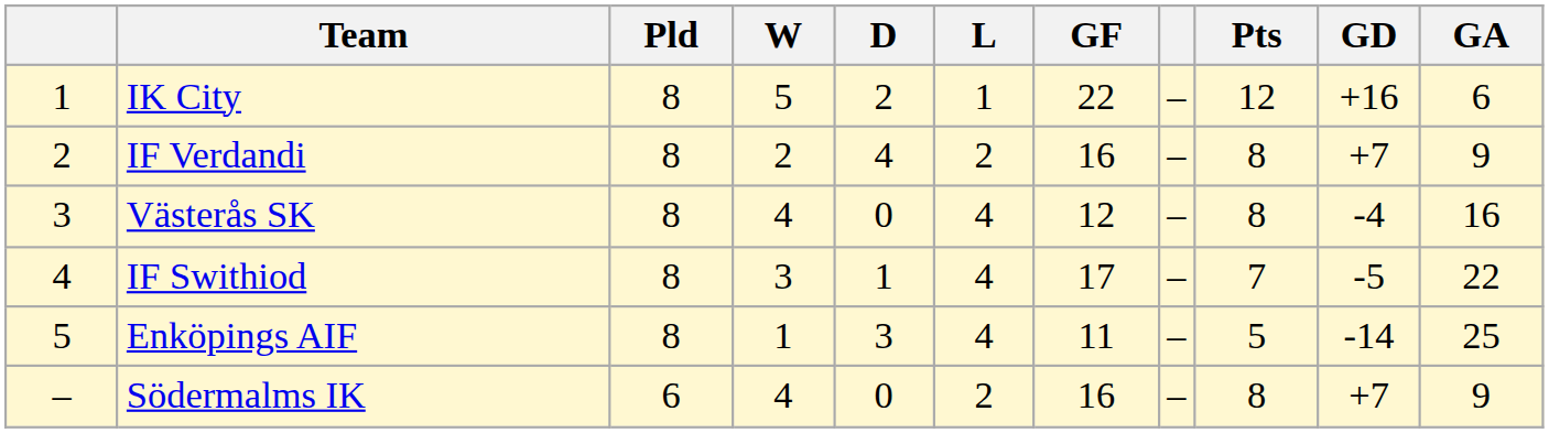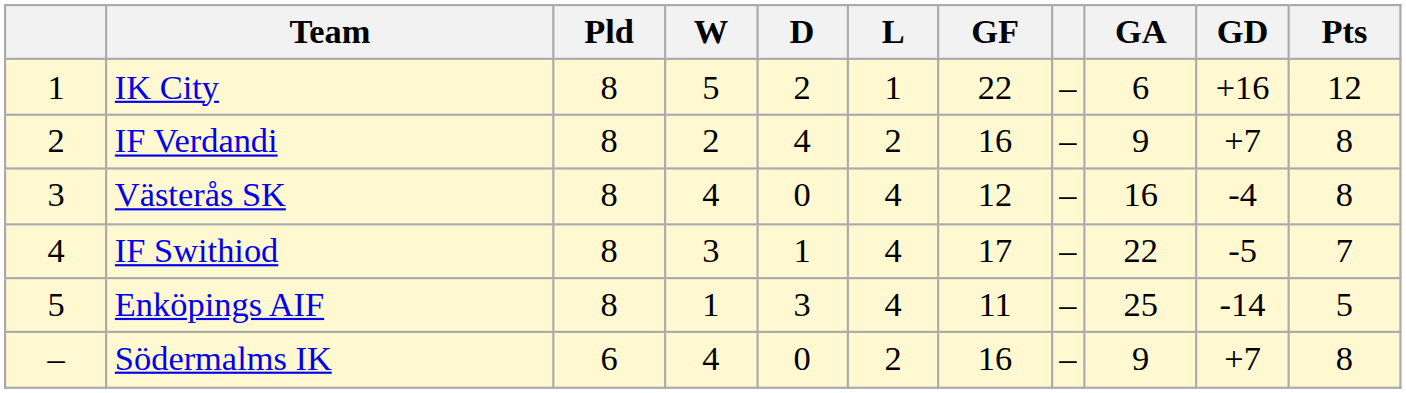columns swapped: GA <-> Pts
